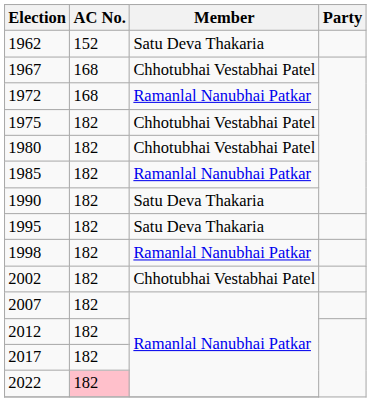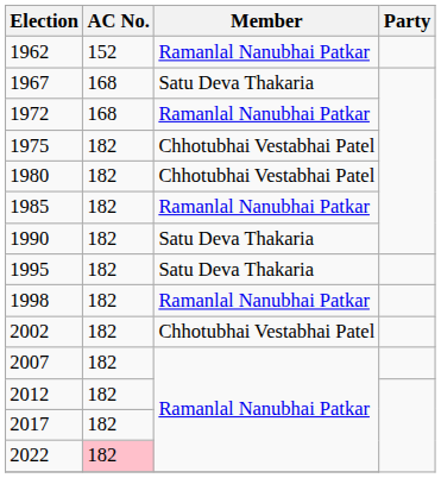1962 | Member: Satu Deva Thakaria -> Ramanlal Nanubhai Patkar
1967 | Member: Chhotubhai Vestabhai Patel -> Satu Deva Thakaria
